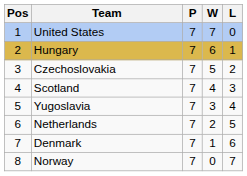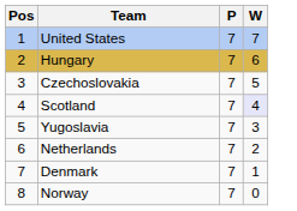- column: L | 0 | 1 | 2 | 3 | 4 | 5 | 6 | 7
Scotland | W: no background -> lavender background
